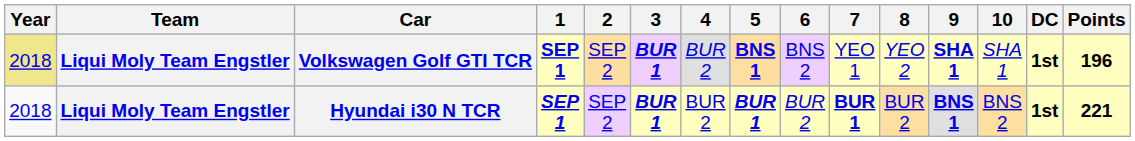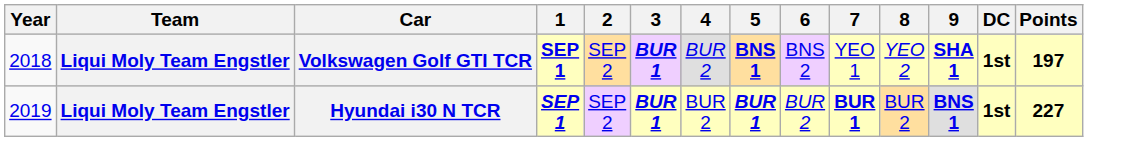- column: 10 | SHA 1 | BNS 2
Volkswagen Golf GTI TCR | Year: khaki background -> no background
Volkswagen Golf GTI TCR | Points: 196 -> 197
Hyundai i30 N TCR | Year: 2018 -> 2019
Hyundai i30 N TCR | Points: 221 -> 227
